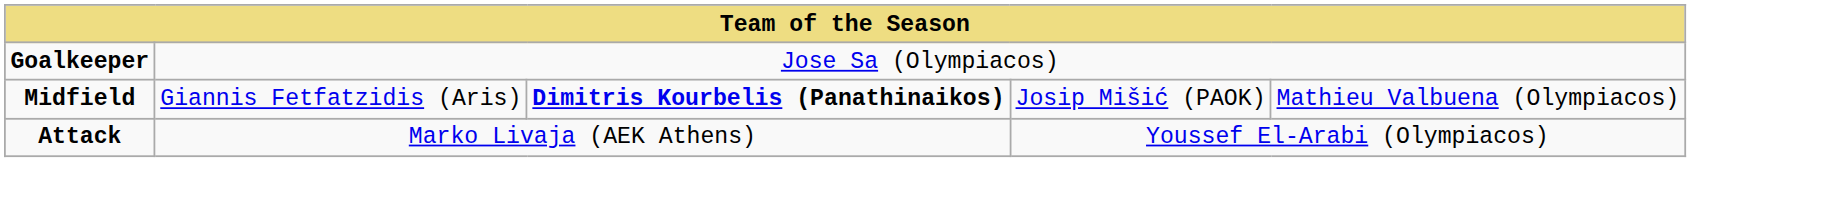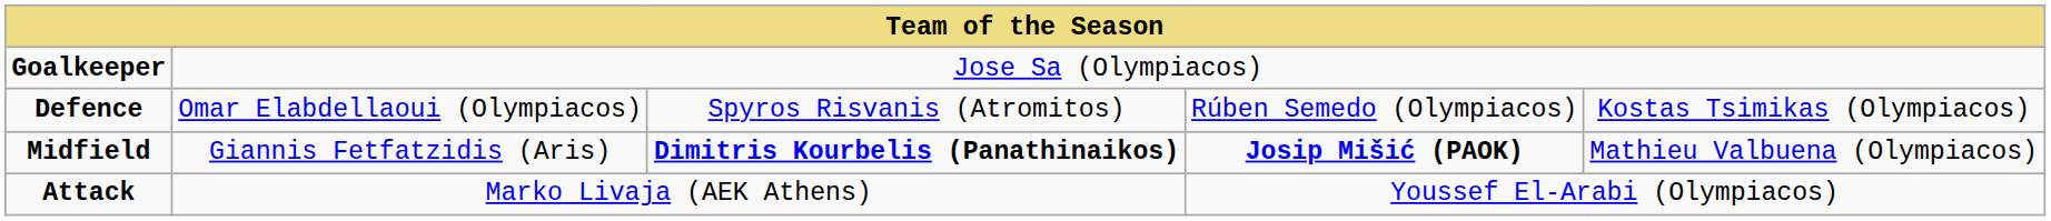+ row: Defence | Omar Elabdellaoui (Olympiacos) | Spyros Risvanis (Atromitos) | Rúben Semedo (Olympiacos) | Kostas Tsimikas (Olympiacos)
Midfield | column 4: normal -> bold
